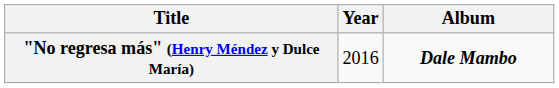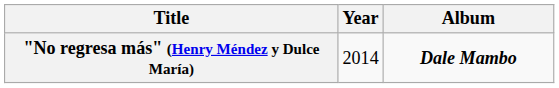"No regresa más" (Henry Méndez y Dulce María) | Year: 2016 -> 2014
